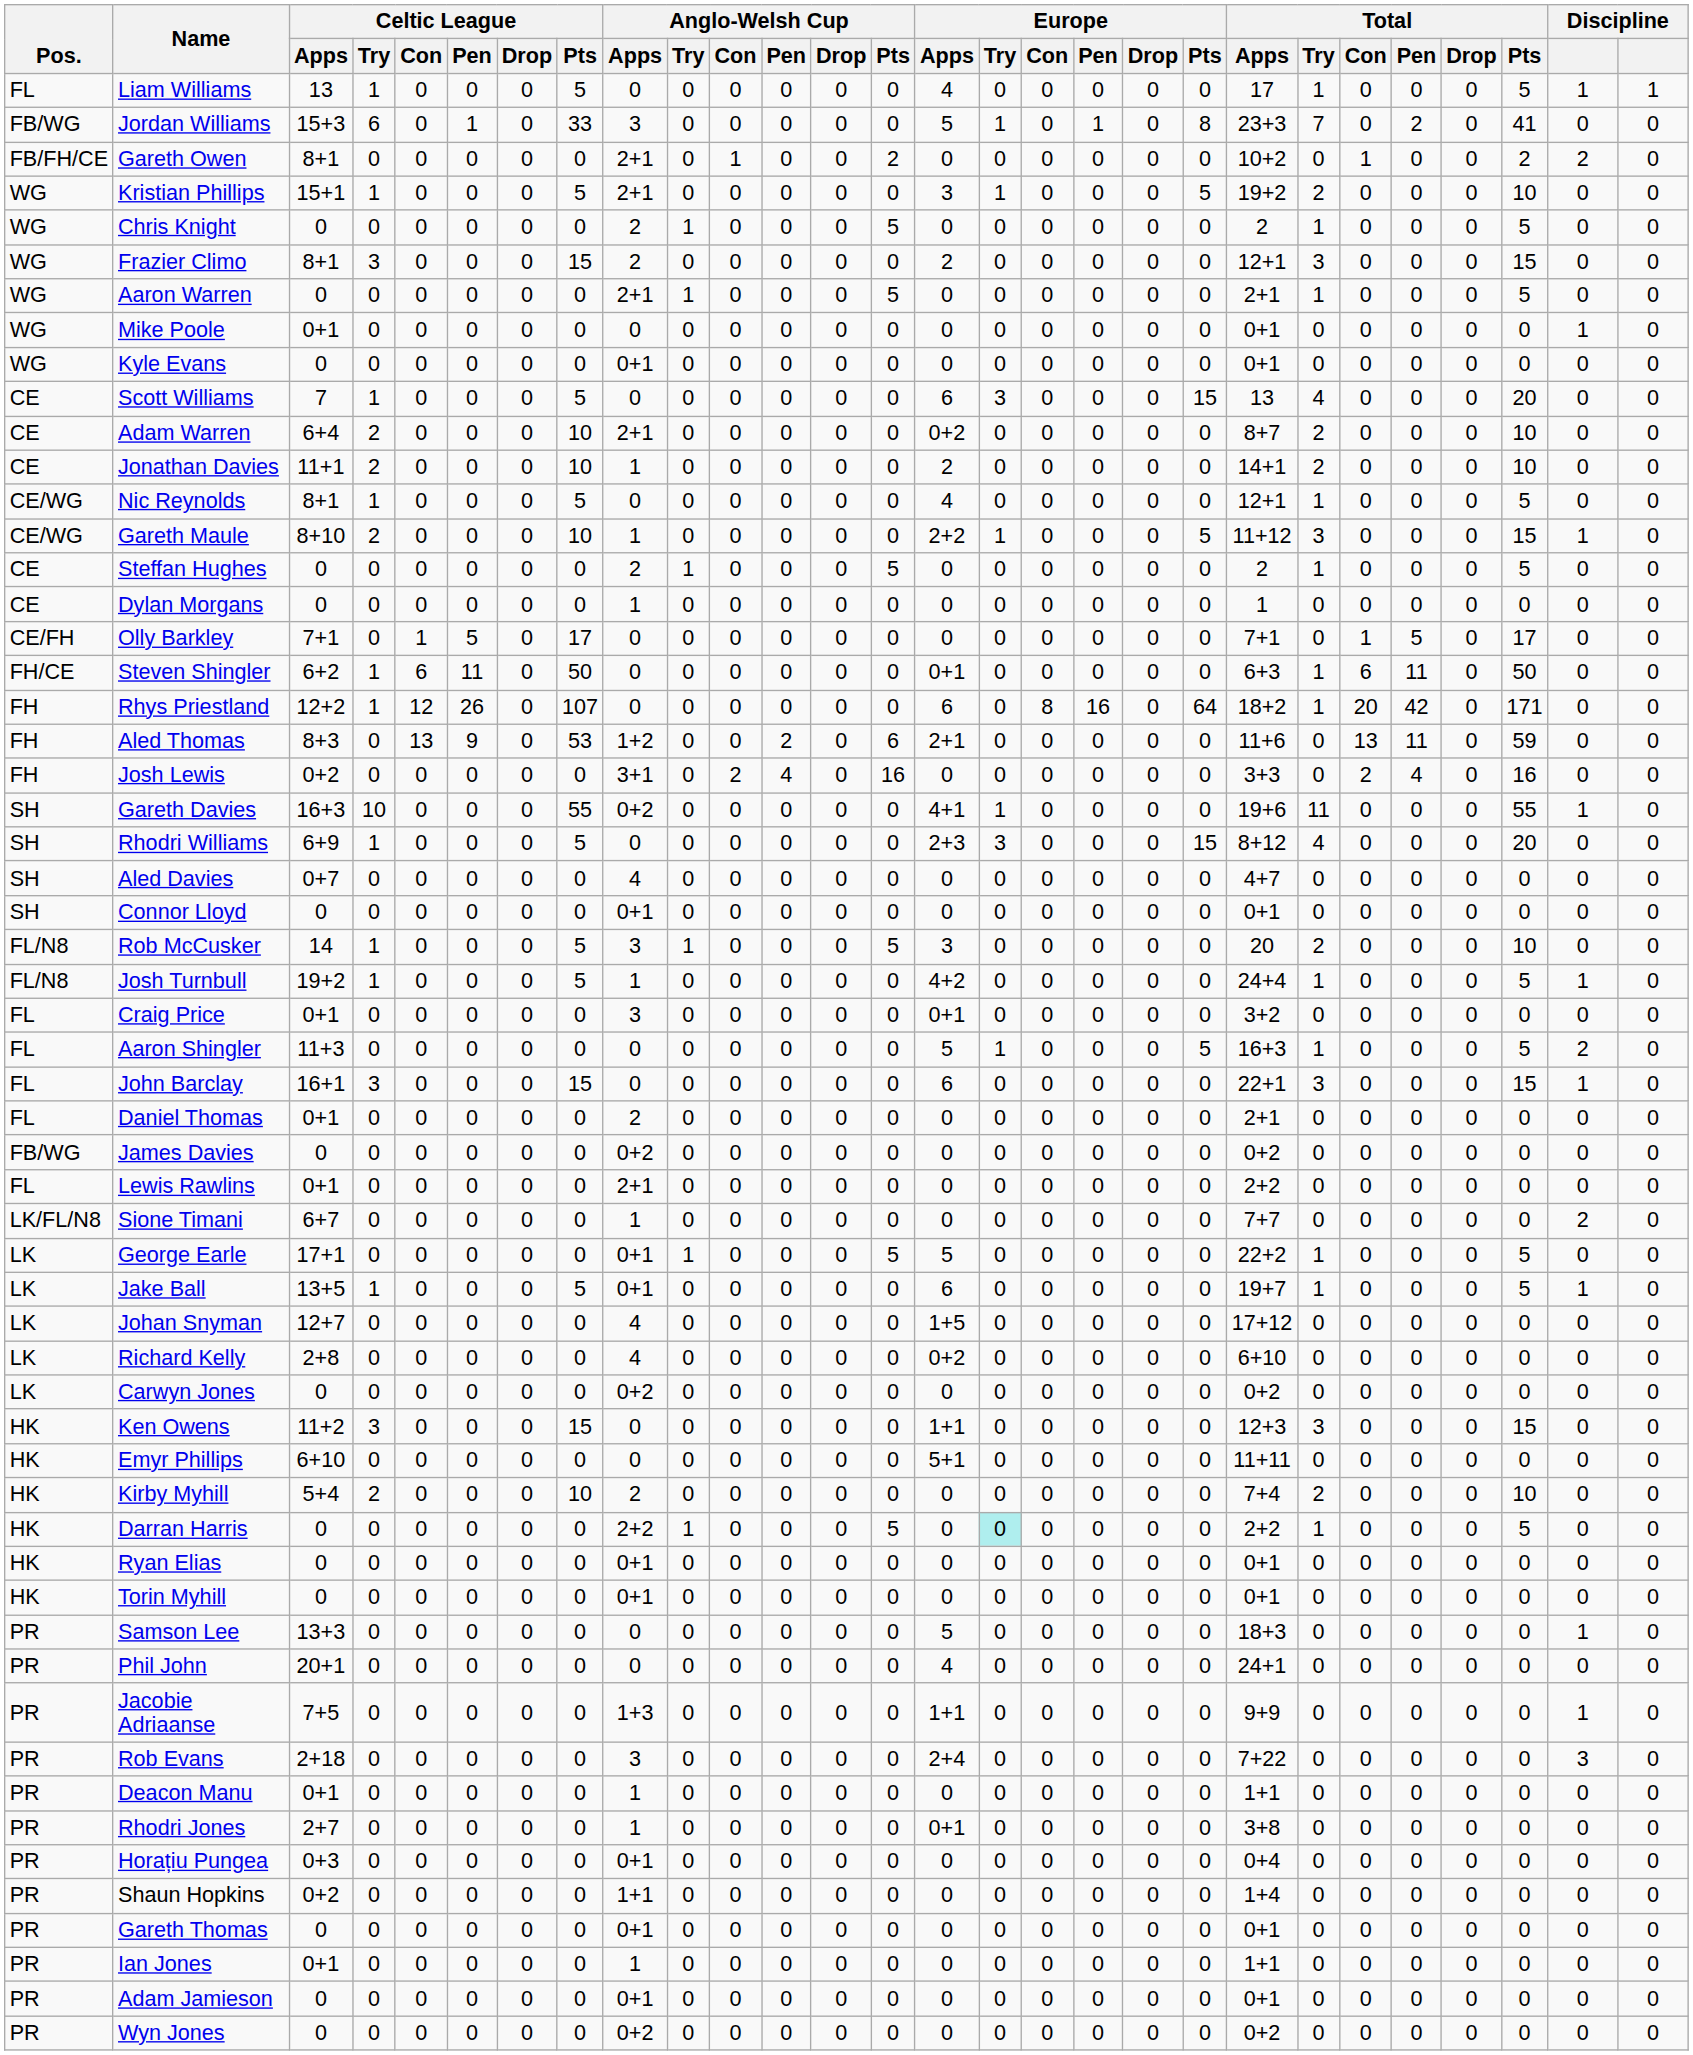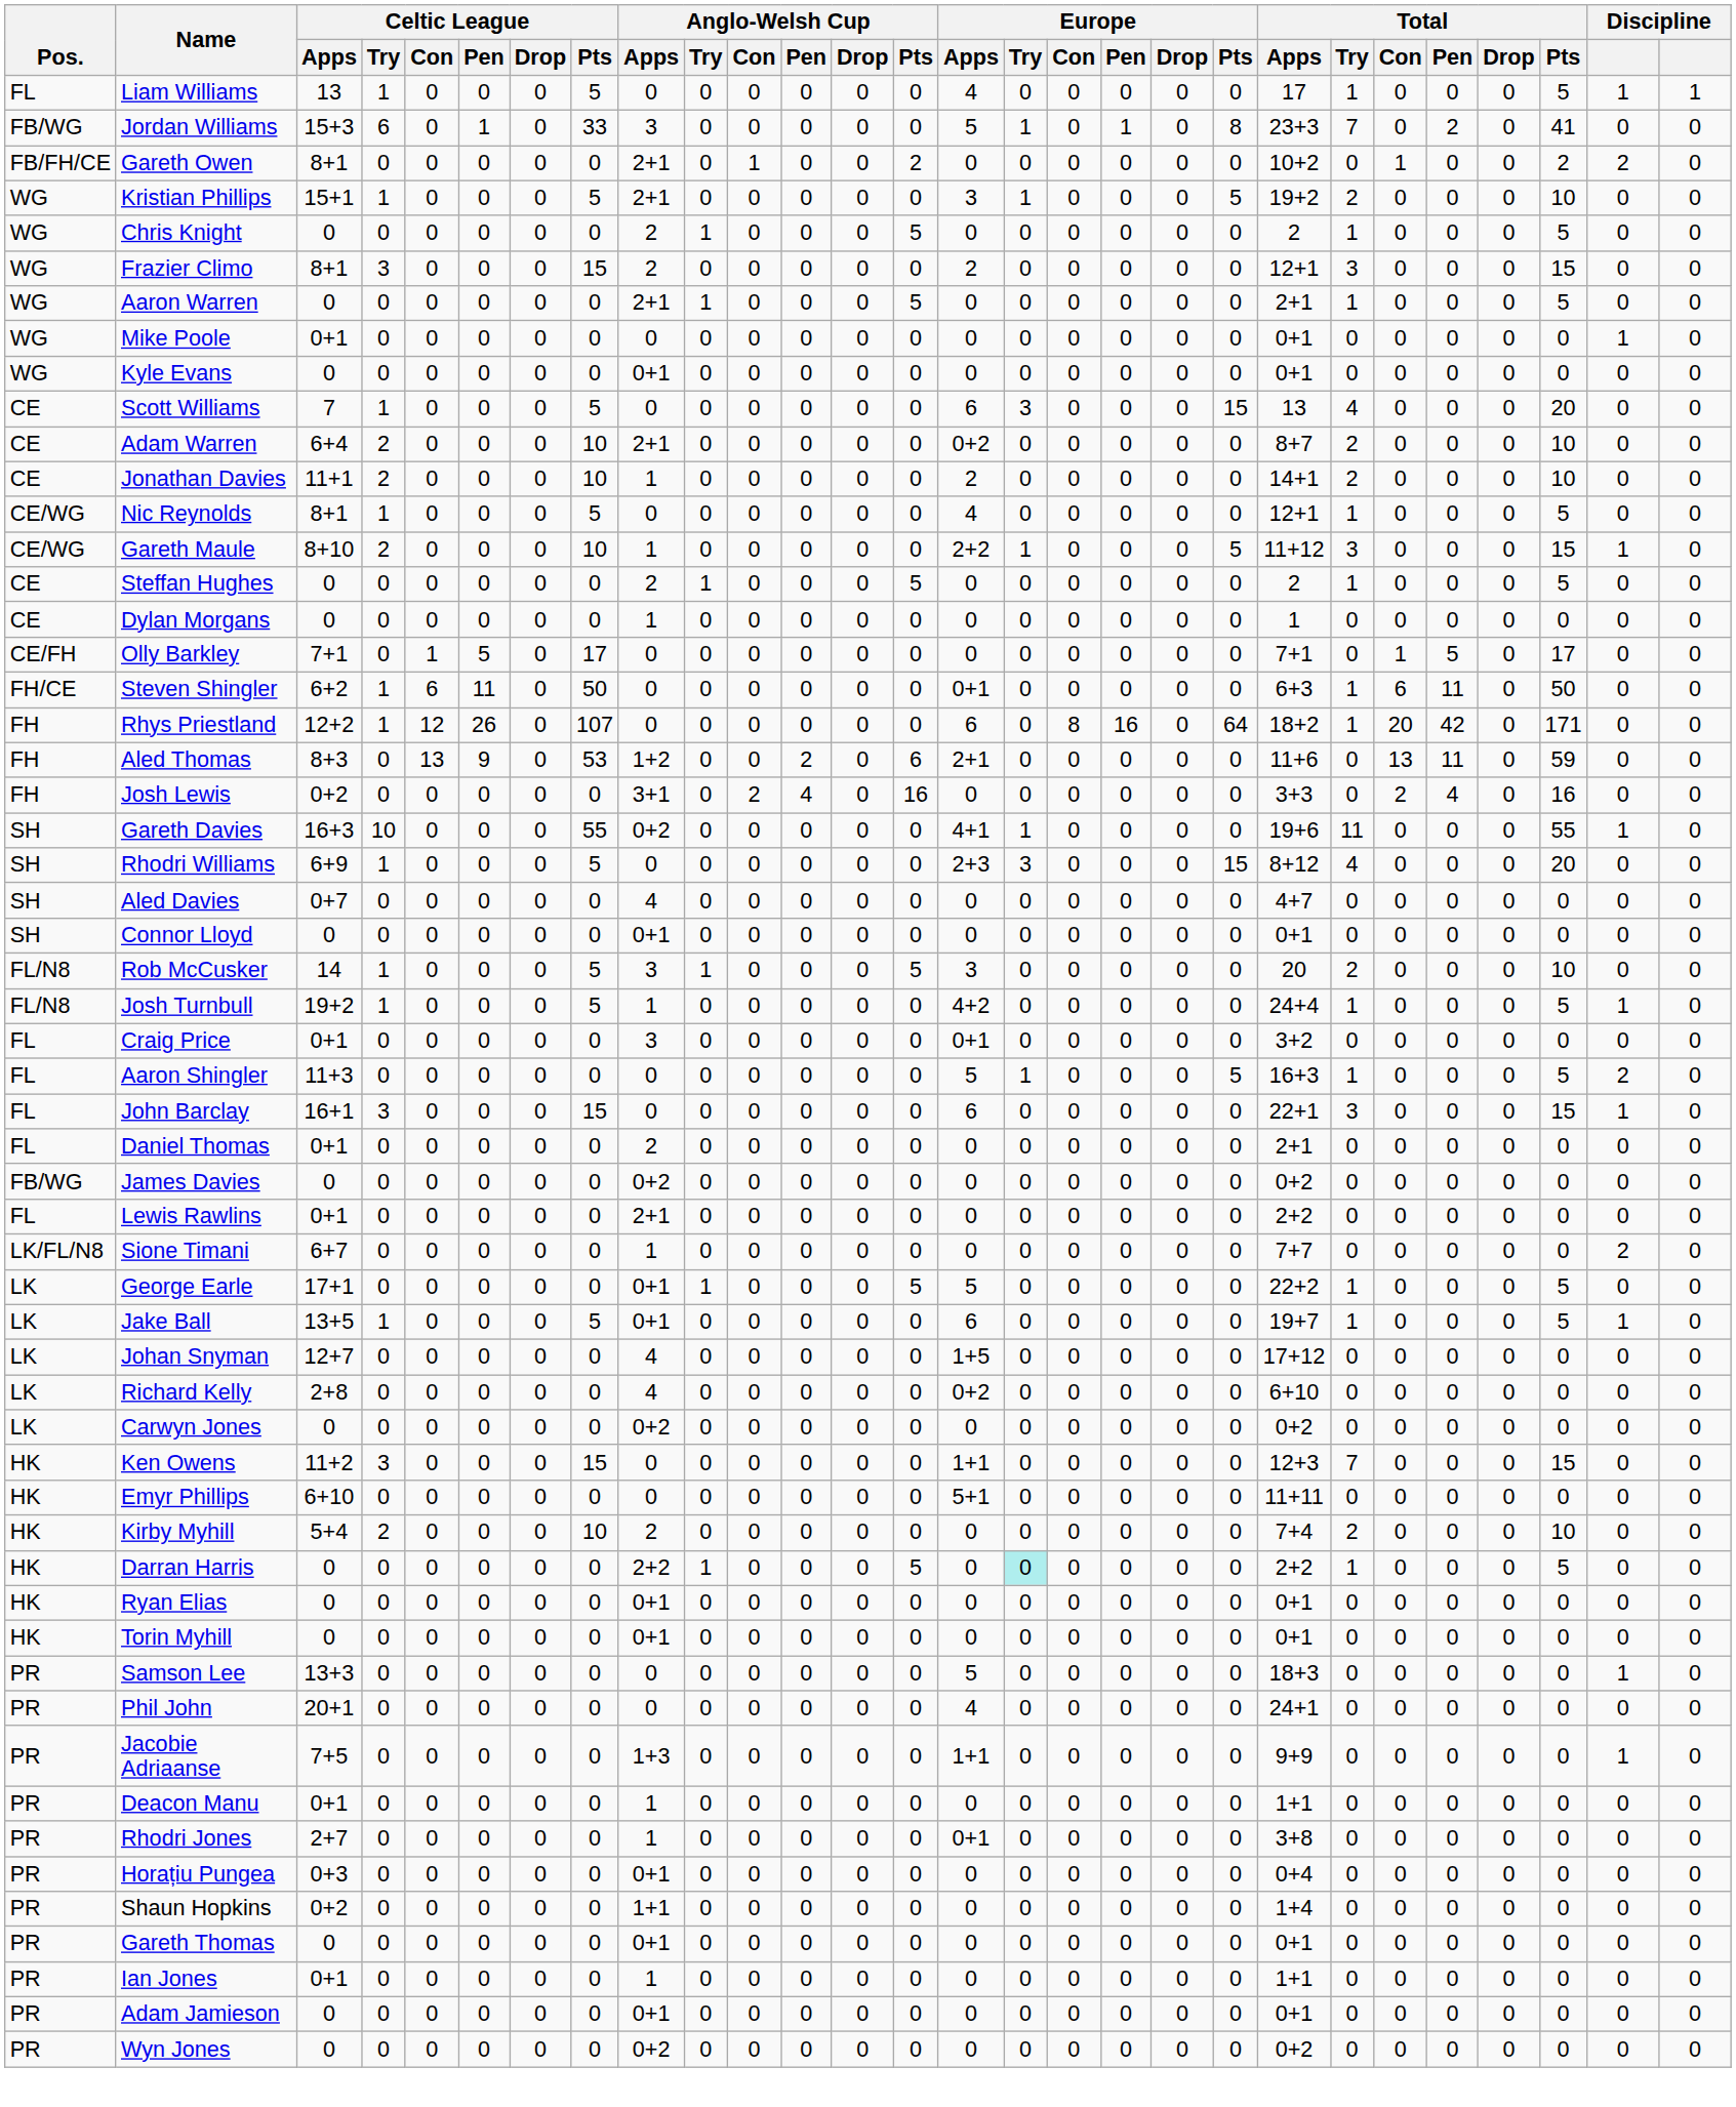Ken Owens | Total / Try: 3 -> 7
- row: PR | Rob Evans | 2+18 | 0 | 0 | 0 | 0 | 0 | 3 | 0 | 0 | 0 | 0 | 0 | 2+4 | 0 | 0 | 0 | 0 | 0 | 7+22 | 0 | 0 | 0 | 0 | 0 | 3 | 0
